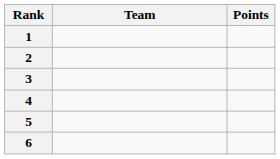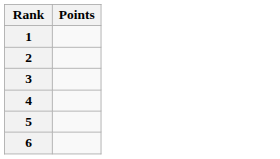- column: Team
